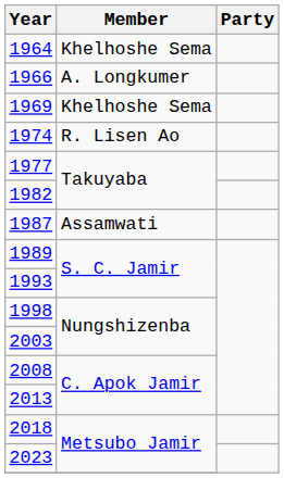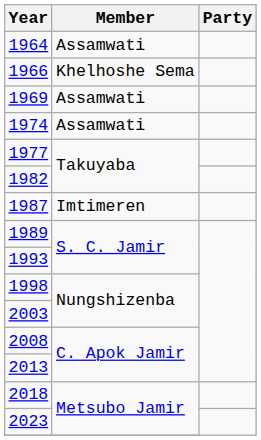1964 | Member: Khelhoshe Sema -> Assamwati
1966 | Member: A. Longkumer -> Khelhoshe Sema
1969 | Member: Khelhoshe Sema -> Assamwati
1974 | Member: R. Lisen Ao -> Assamwati
1987 | Member: Assamwati -> Imtimeren
